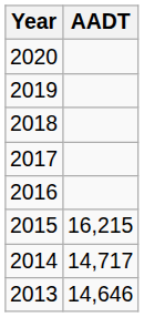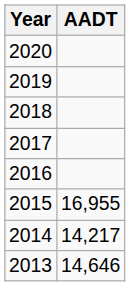2015 | AADT: 16,215 -> 16,955
2014 | AADT: 14,717 -> 14,217
